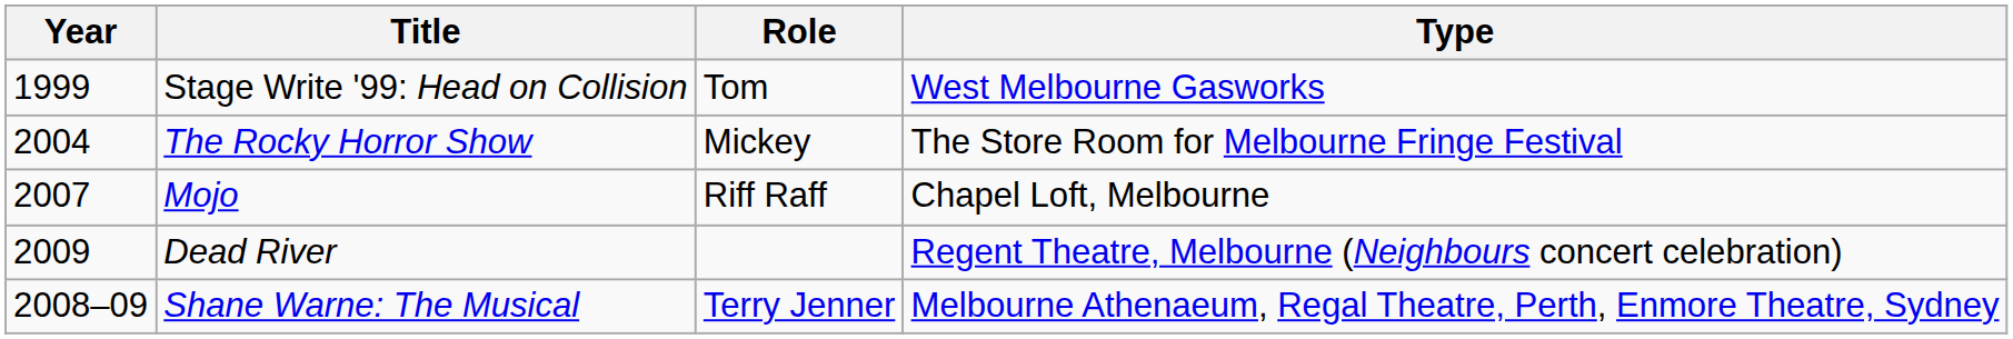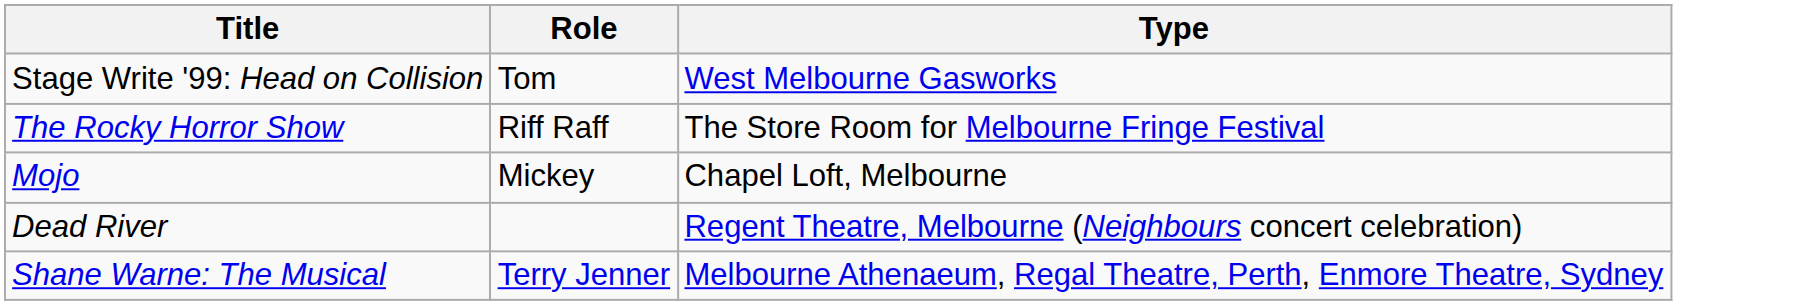- column: Year | 1999 | 2004 | 2007 | 2009 | 2008–09
The Rocky Horror Show | Role: Mickey -> Riff Raff
Mojo | Role: Riff Raff -> Mickey
